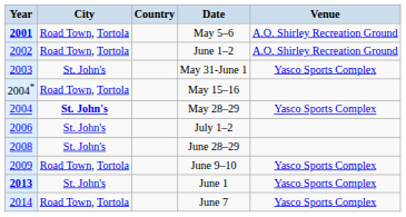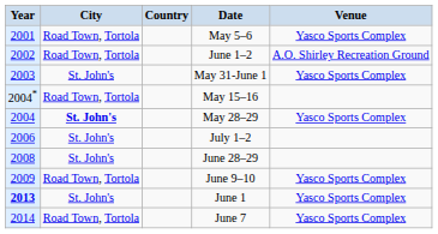May 5–6 | Year: bold -> normal
May 5–6 | Venue: A.O. Shirley Recreation Ground -> Yasco Sports Complex
